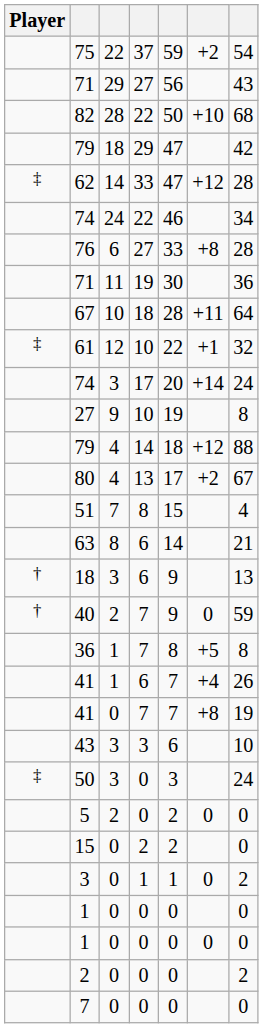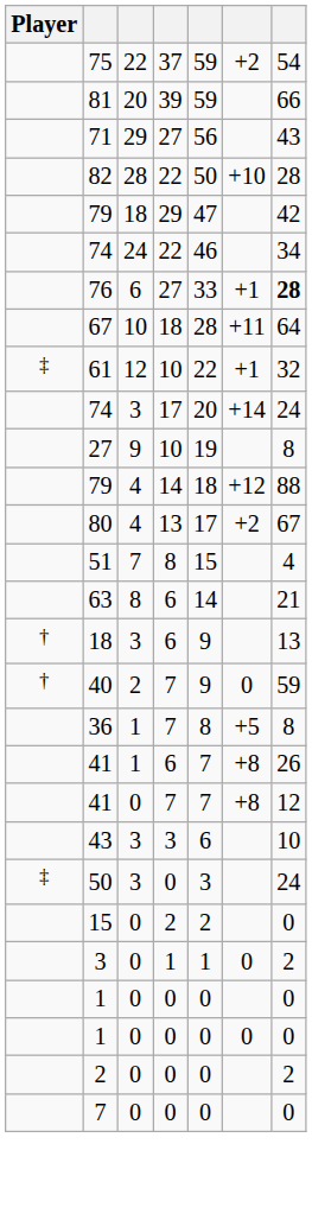+ row: 81 | 20 | 39 | 59 | 66
82 | column 7: 68 -> 28
- row: ‡ | 62 | 14 | 33 | 47 | +12 | 28
76 | column 6: +8 -> +1
76 | column 7: normal -> bold
- row: 71 | 11 | 19 | 30 | 36
41 / 1 | column 6: +4 -> +8
41 / 0 | column 7: 19 -> 12
- row: 5 | 2 | 0 | 2 | 0 | 0
